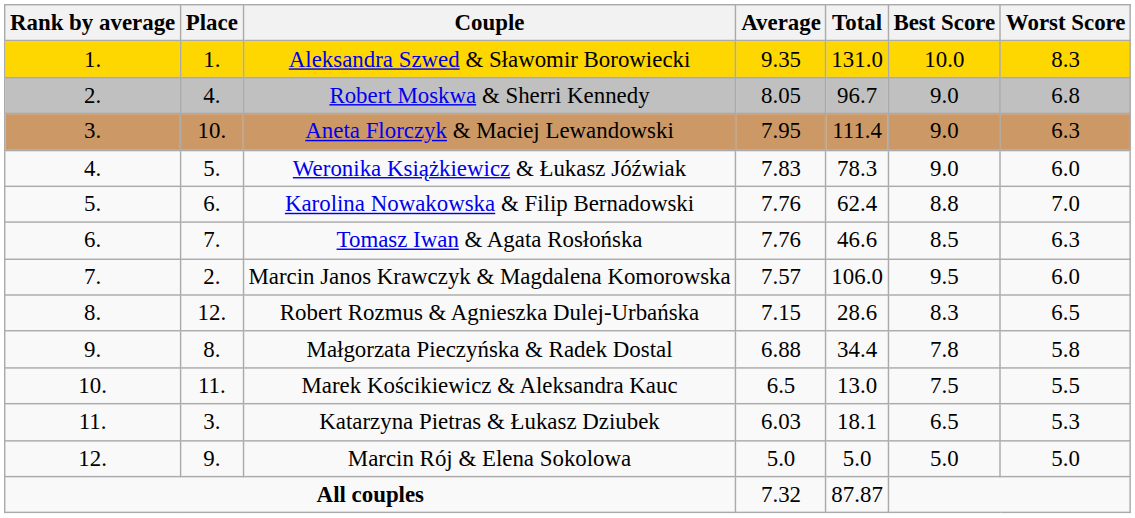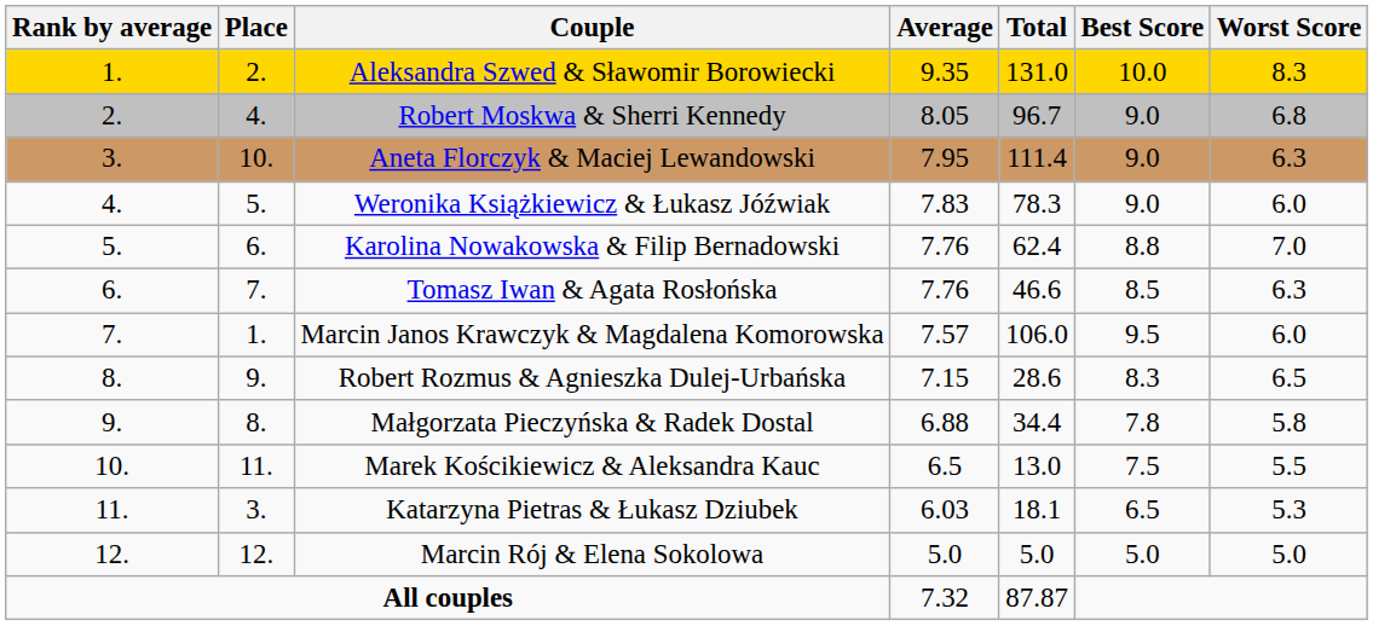Aleksandra Szwed & Sławomir Borowiecki | Place: 1. -> 2.
Marcin Janos Krawczyk & Magdalena Komorowska | Place: 2. -> 1.
Robert Rozmus & Agnieszka Dulej-Urbańska | Place: 12. -> 9.
Marcin Rój & Elena Sokolowa | Place: 9. -> 12.
